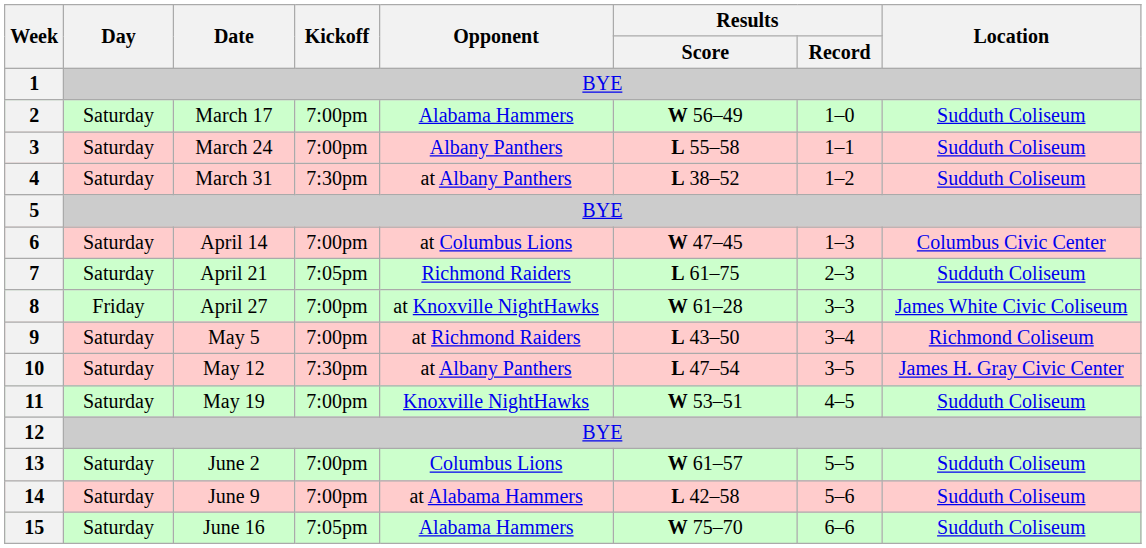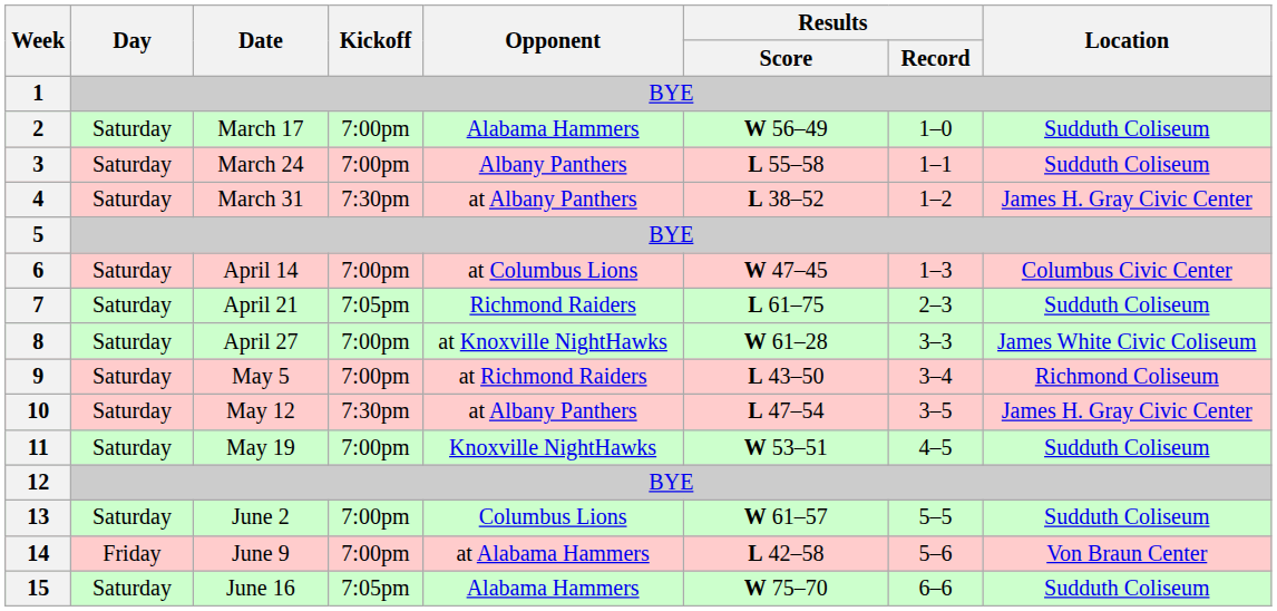4 | Location: Sudduth Coliseum -> James H. Gray Civic Center
8 | Day: Friday -> Saturday
14 | Day: Saturday -> Friday
14 | Location: Sudduth Coliseum -> Von Braun Center
